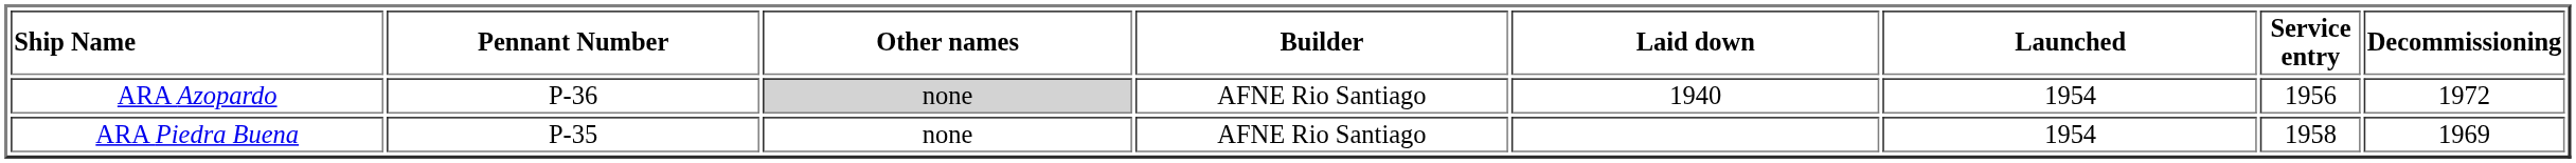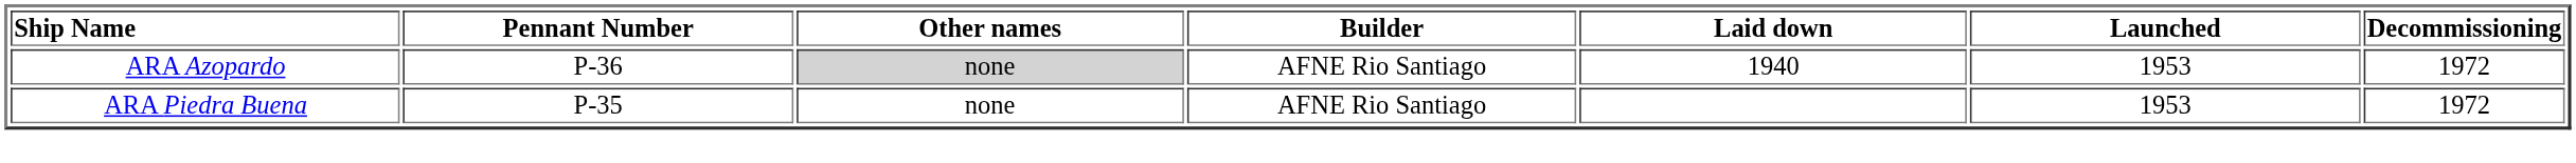- column: Service entry | 1956 | 1958
ARA Azopardo | Launched: 1954 -> 1953
ARA Piedra Buena | Launched: 1954 -> 1953
ARA Piedra Buena | Decommissioning: 1969 -> 1972
